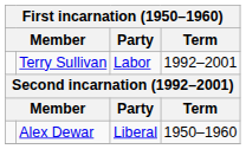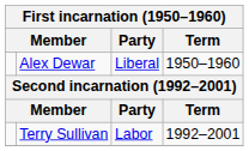rows swapped: Alex Dewar <-> Terry Sullivan
